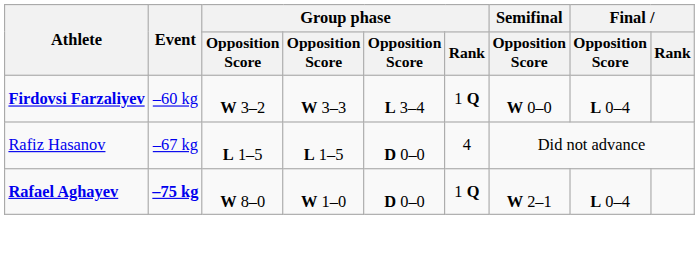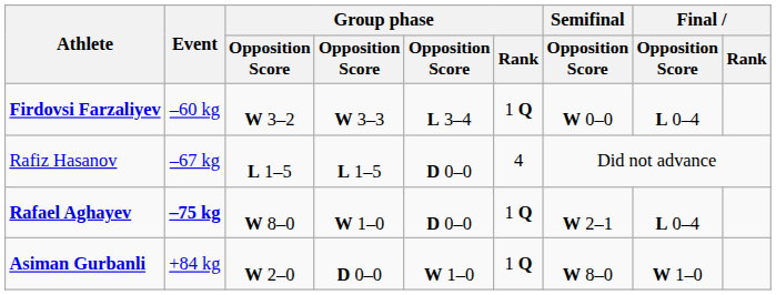+ row: Asiman Gurbanli | +84 kg | W 2–0 | D 0–0 | W 1–0 | 1 Q | W 8–0 | W 1–0
